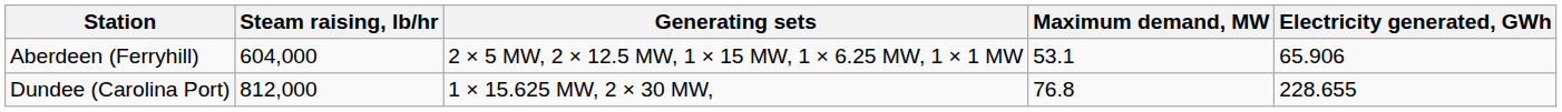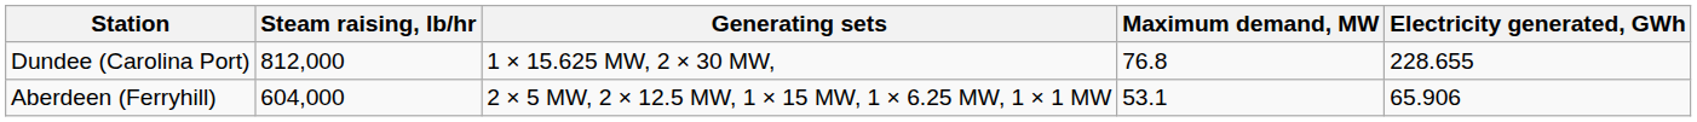rows swapped: Aberdeen (Ferryhill) <-> Dundee (Carolina Port)
